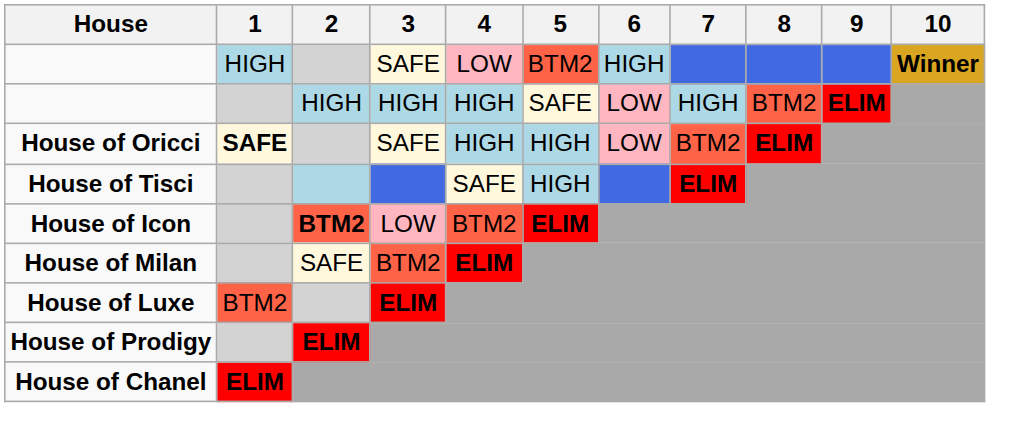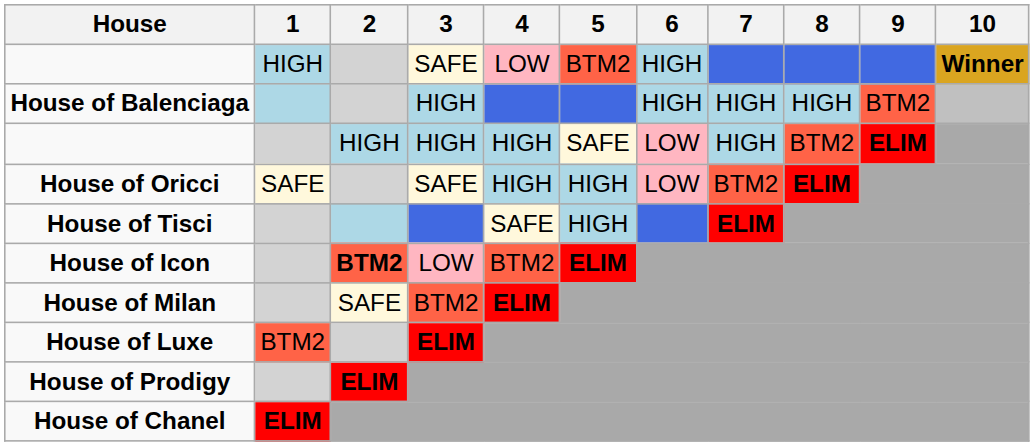+ row: House of Balenciaga | HIGH | HIGH | HIGH | HIGH | BTM2
House of Oricci | 1: bold -> normal
